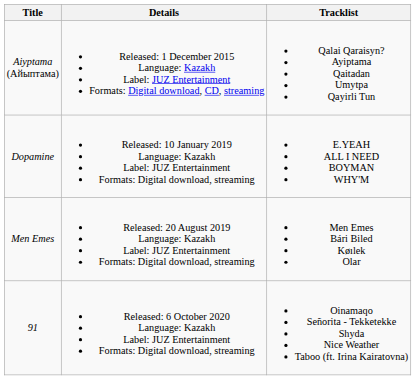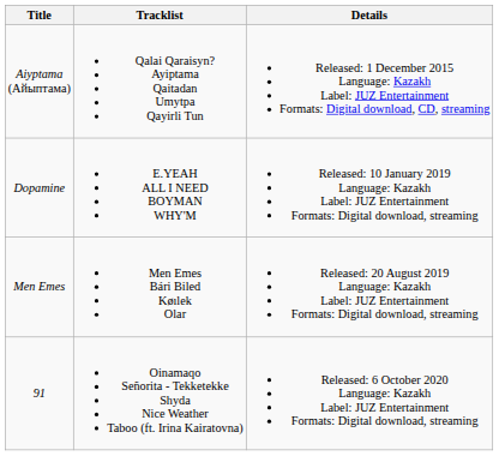columns swapped: Details <-> Tracklist
